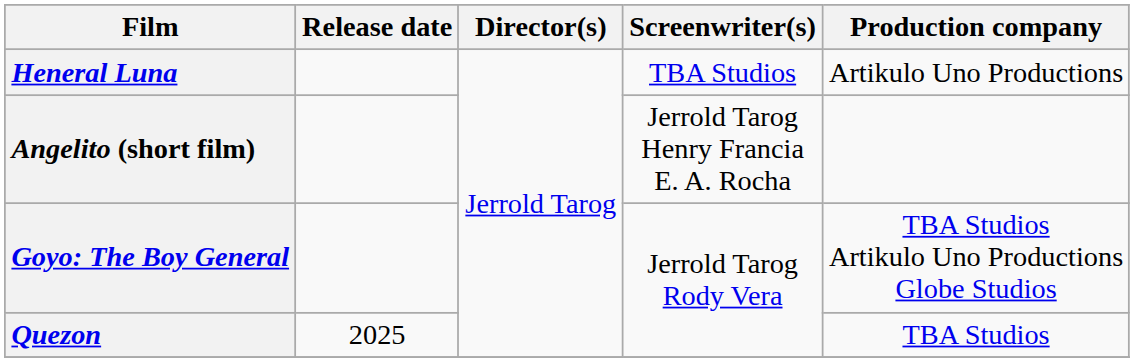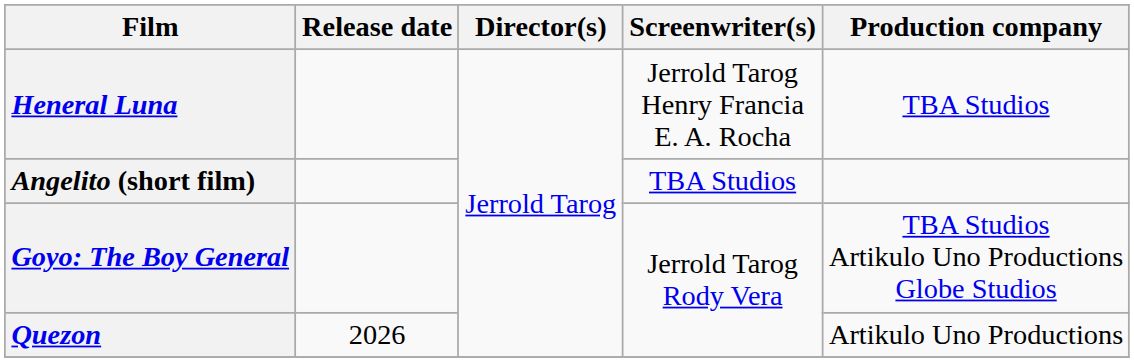Heneral Luna | Screenwriter(s): TBA Studios -> Jerrold Tarog Henry Francia E. A. Rocha
Heneral Luna | Production company: Artikulo Uno Productions -> TBA Studios
Angelito (short film) | Screenwriter(s): Jerrold Tarog Henry Francia E. A. Rocha -> TBA Studios
Quezon | Release date: 2025 -> 2026
Quezon | Production company: TBA Studios -> Artikulo Uno Productions
